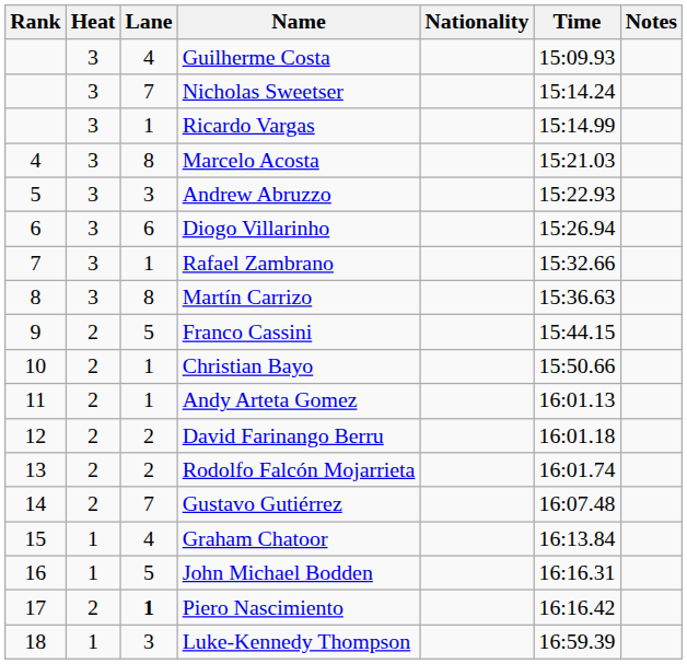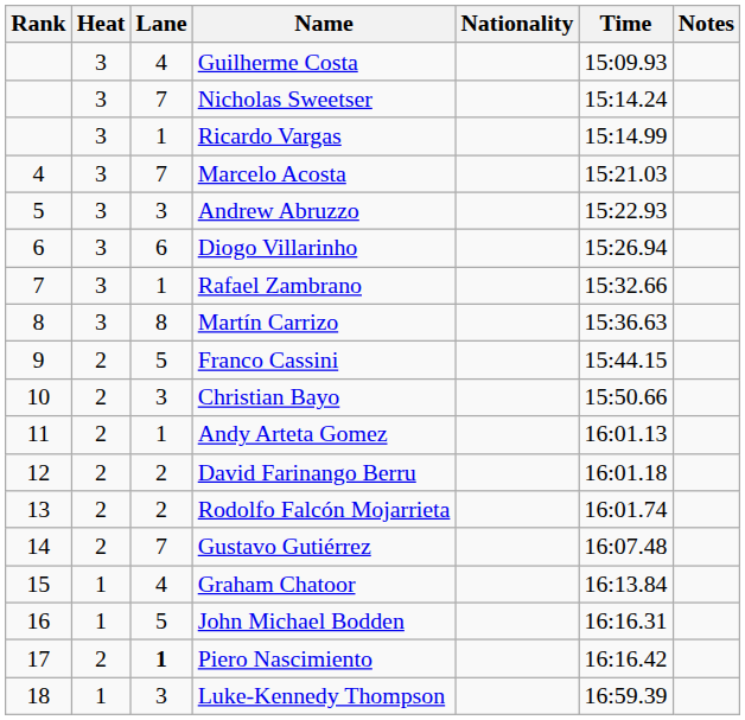Marcelo Acosta | Lane: 8 -> 7
Christian Bayo | Lane: 1 -> 3
